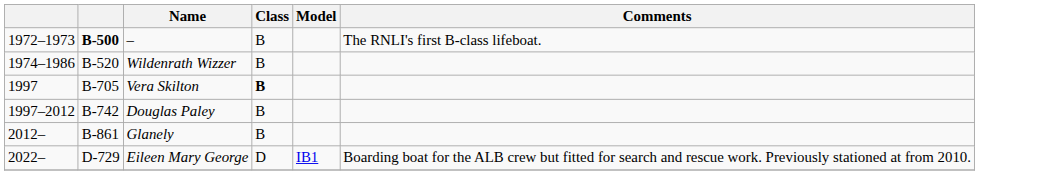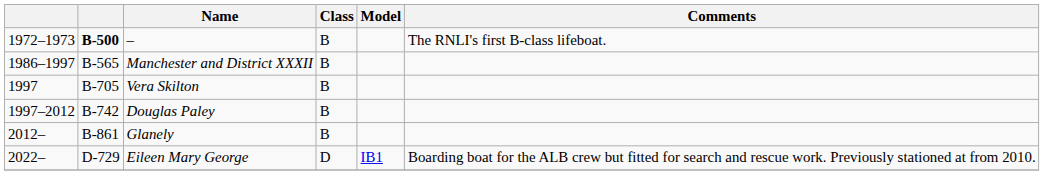- row: 1974–1986 | B-520 | Wildenrath Wizzer | B
+ row: 1986–1997 | B-565 | Manchester and District XXXII | B
Vera Skilton | Class: bold -> normal
